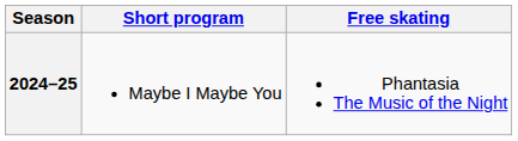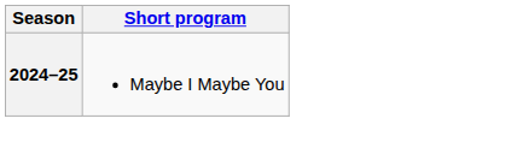- column: Free skating | Phantasia The Music of the Night
